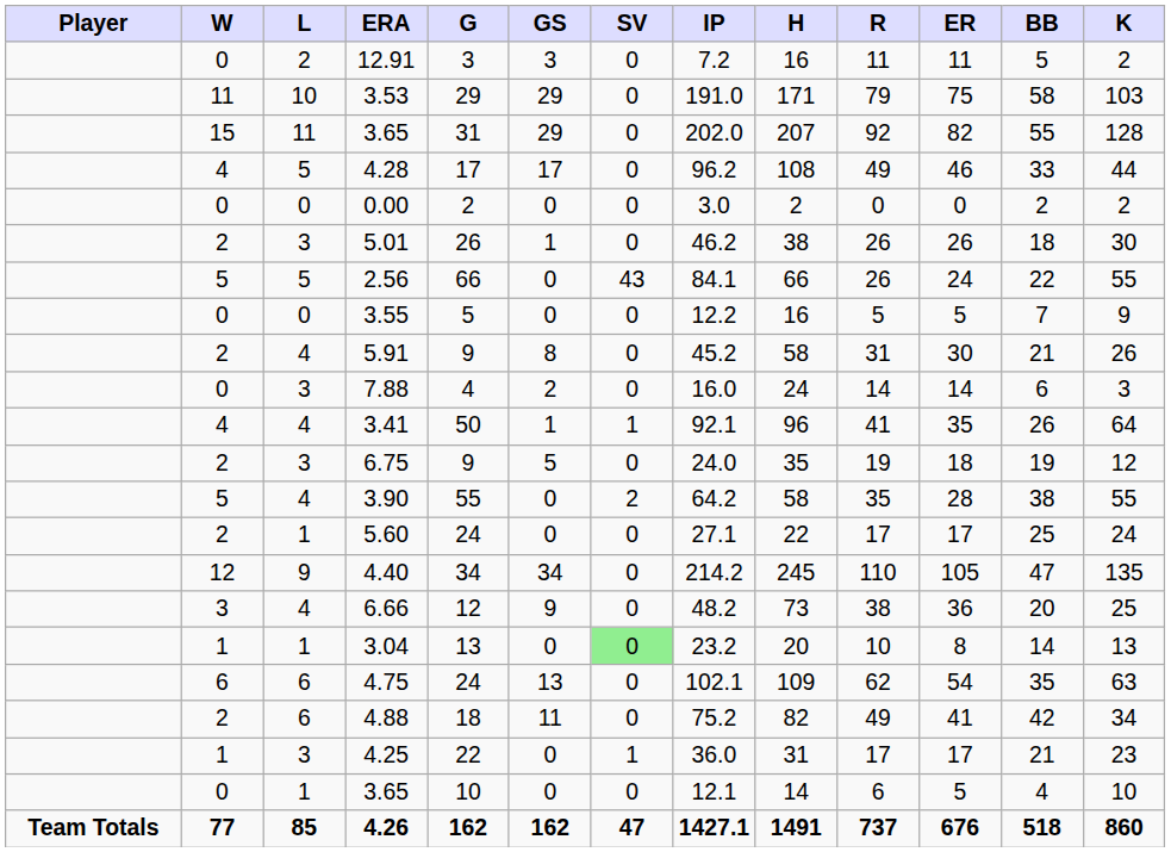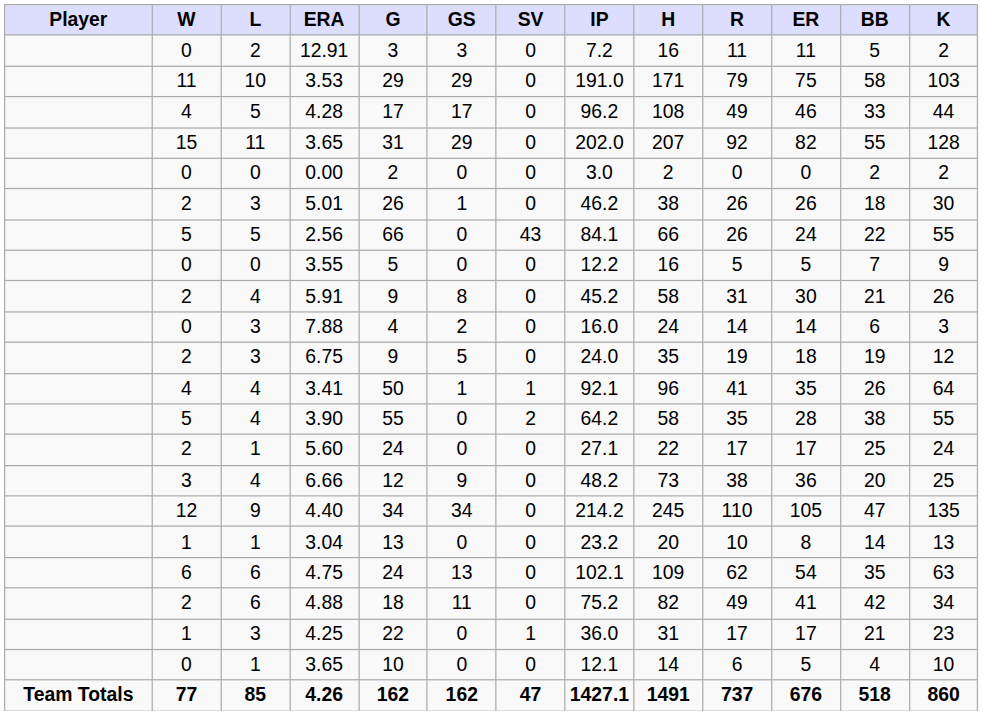rows swapped: 15 / 3.65 <-> 4.28
rows swapped: 6.75 <-> 3.41
rows swapped: 6.66 <-> 4.40
3.04 | SV: lightgreen background -> no background
